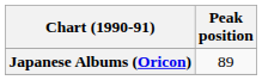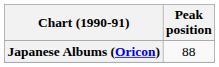Japanese Albums (Oricon) | Peak position: 89 -> 88
